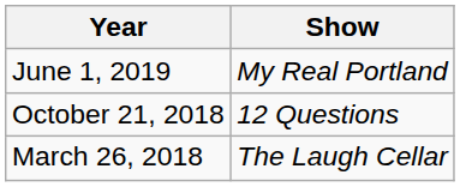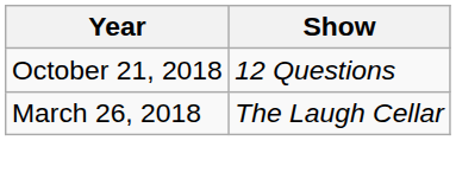- row: June 1, 2019 | My Real Portland
